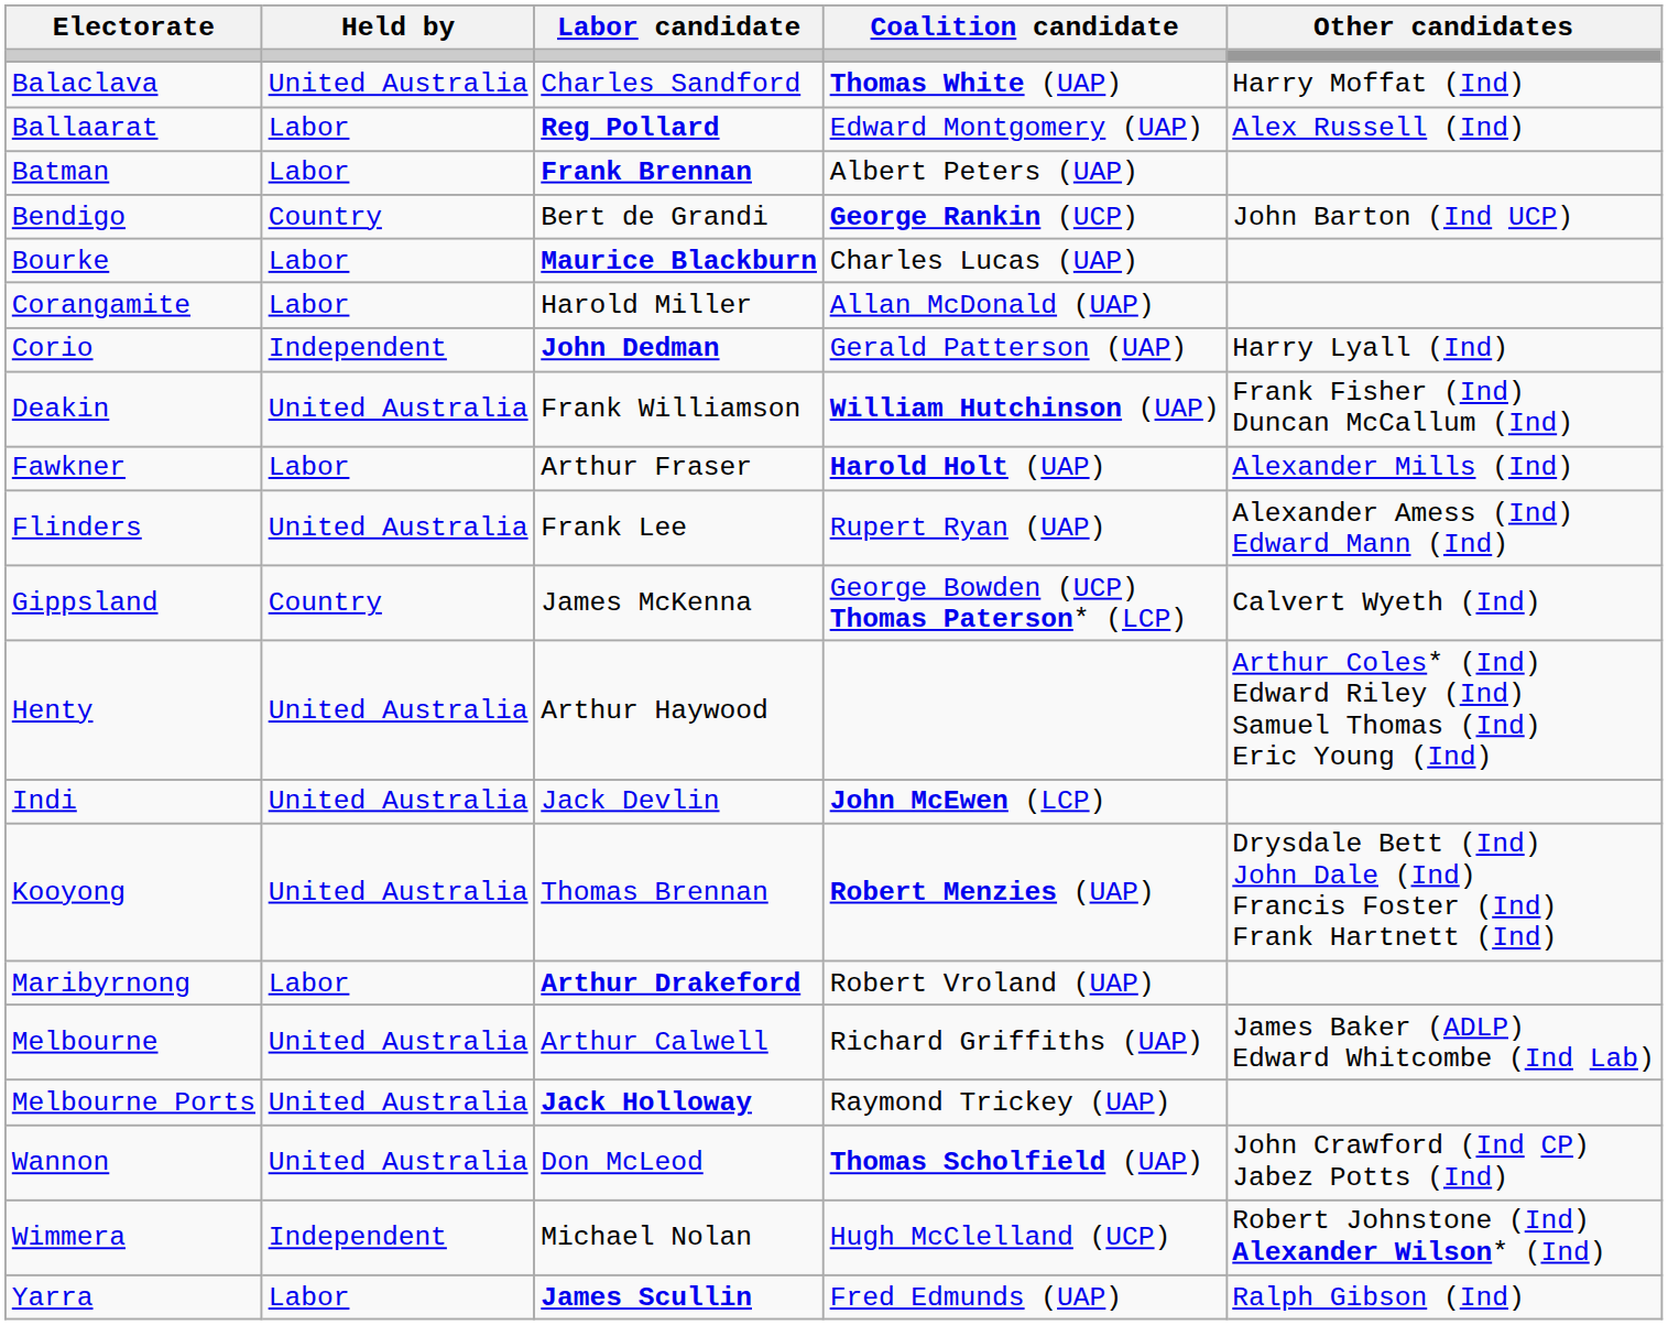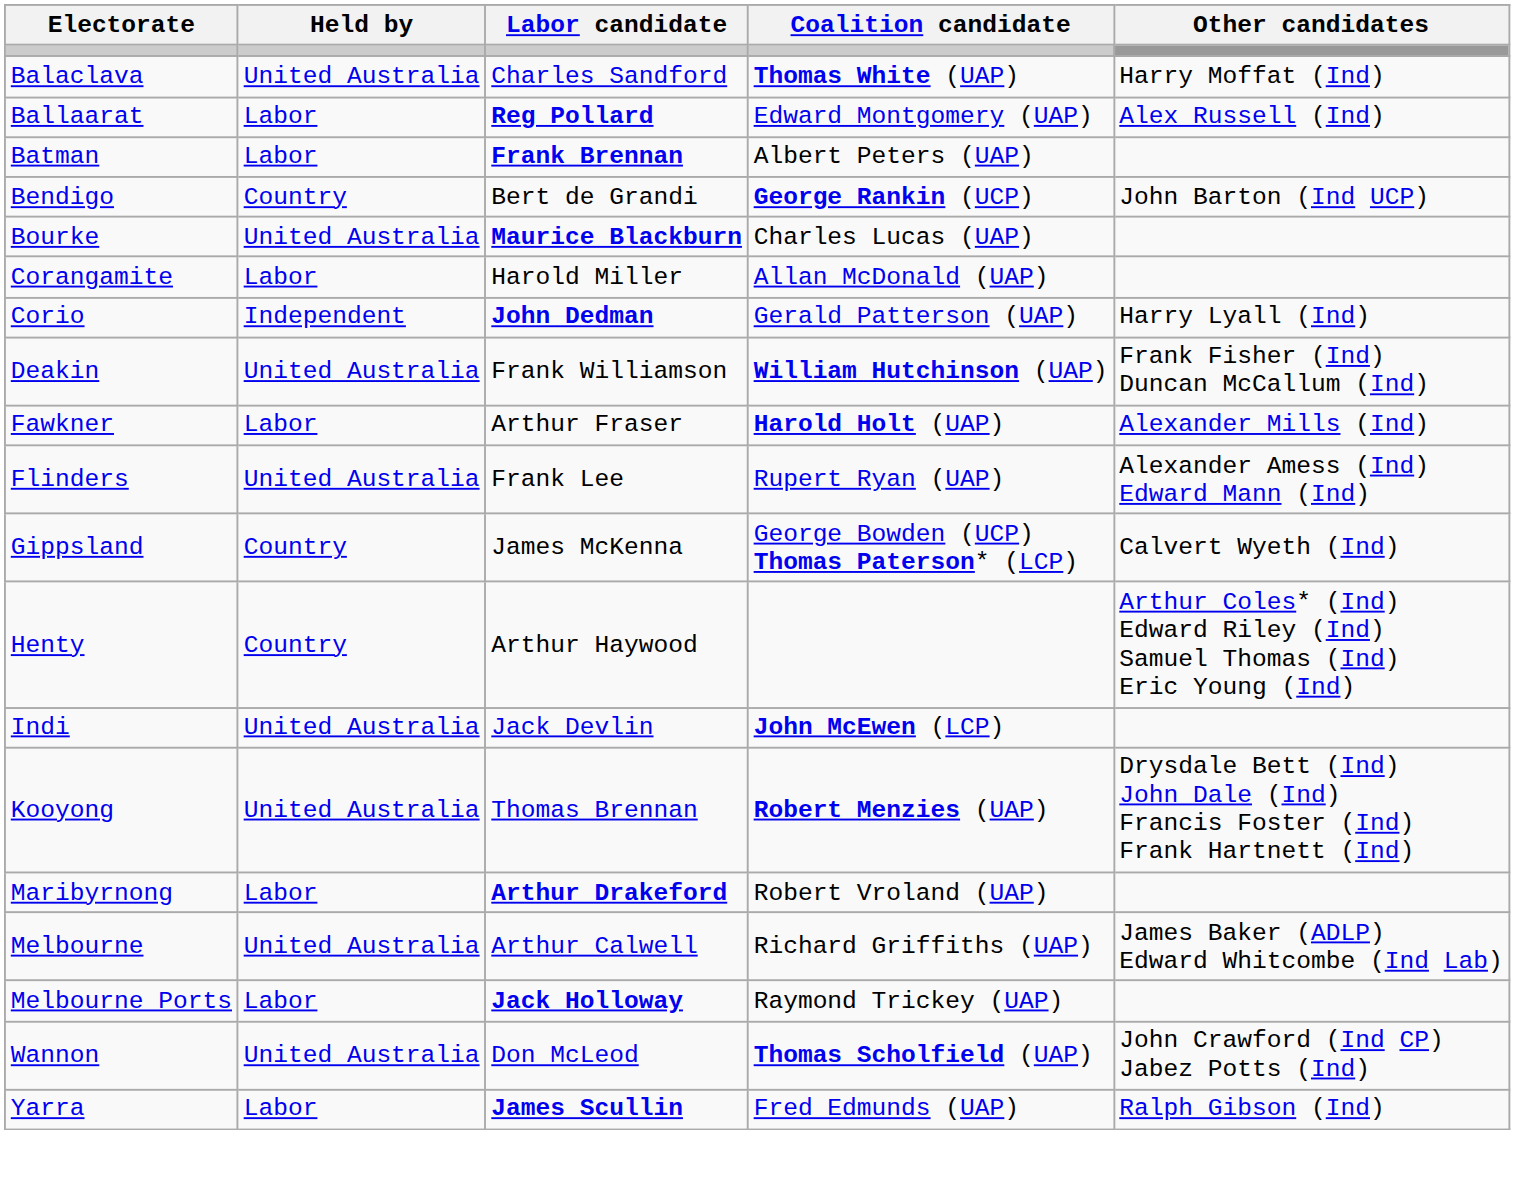Bourke | Held by: Labor -> United Australia
Henty | Held by: United Australia -> Country
Melbourne Ports | Held by: United Australia -> Labor
- row: Wimmera | Independent | Michael Nolan | Hugh McClelland (UCP) | Robert Johnstone (Ind) Alexander Wilson* (Ind)
